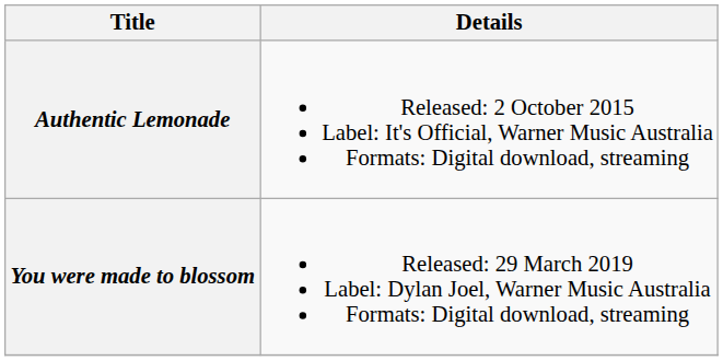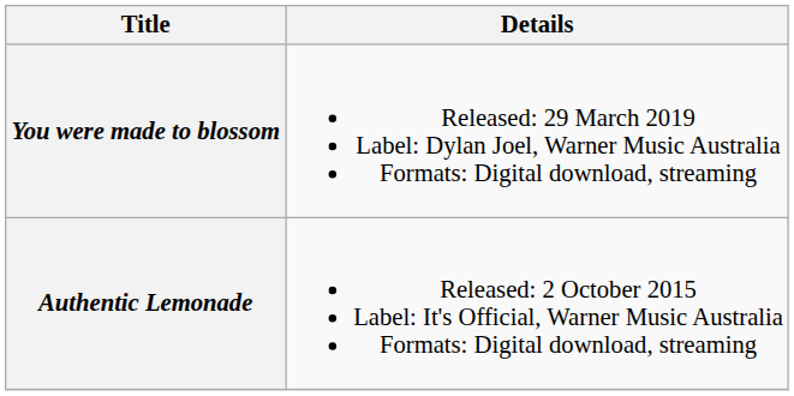rows swapped: Authentic Lemonade <-> You were made to blossom
